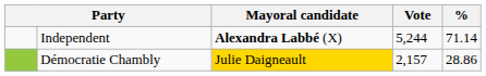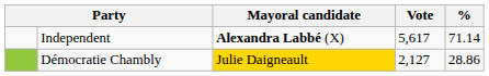Independent | Vote: 5,244 -> 5,617
Démocratie Chambly | Vote: 2,157 -> 2,127
